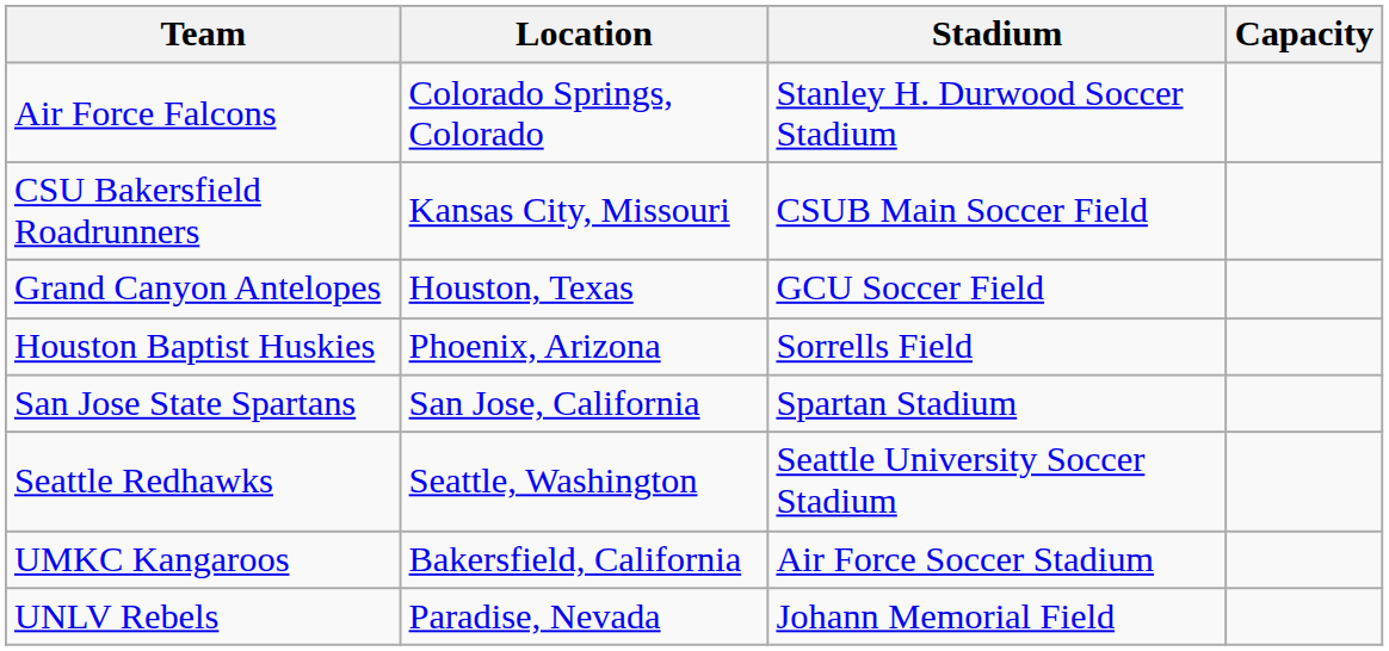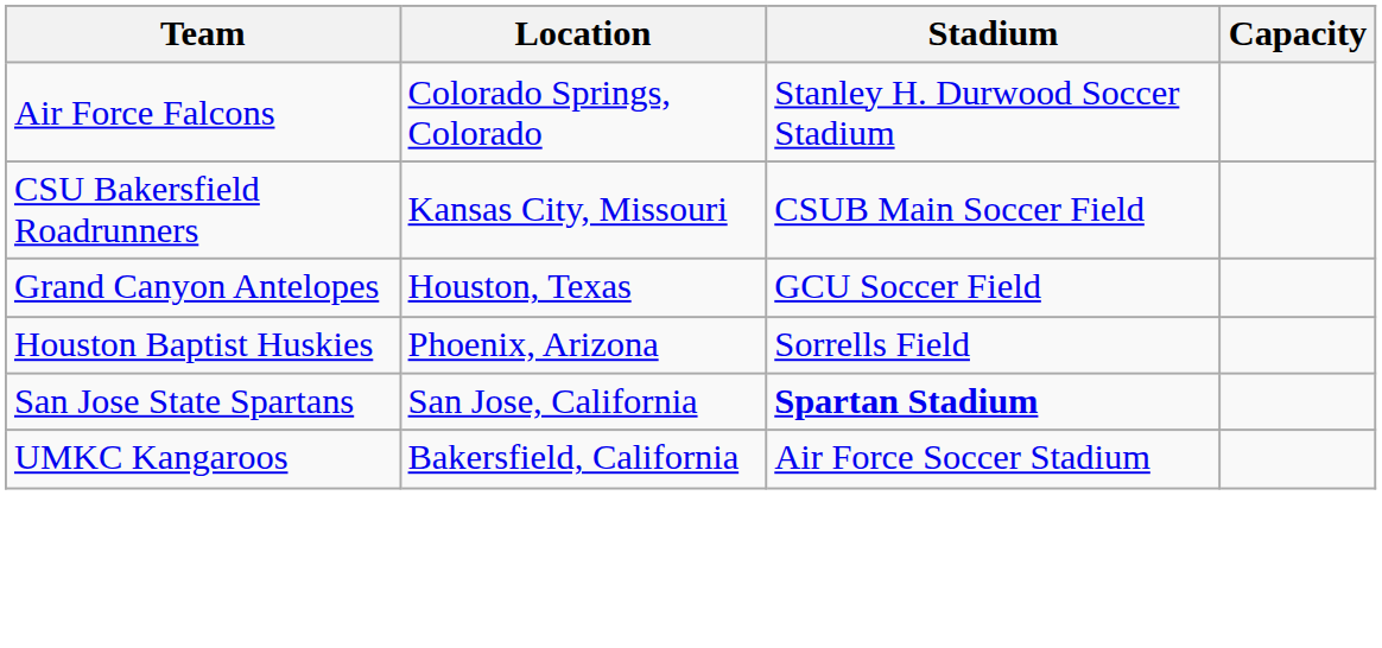San Jose State Spartans | Stadium: normal -> bold
- row: Seattle Redhawks | Seattle, Washington | Seattle University Soccer Stadium
- row: UNLV Rebels | Paradise, Nevada | Johann Memorial Field
